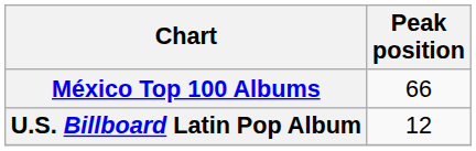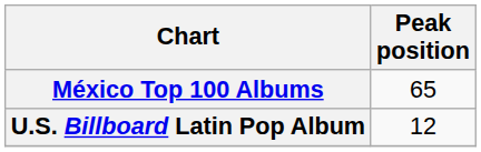México Top 100 Albums | Peak position: 66 -> 65
